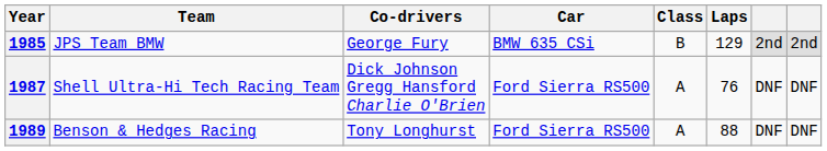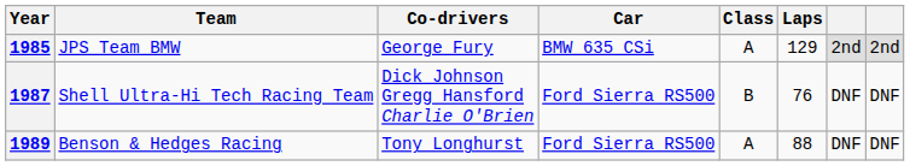1985 | Class: B -> A
1987 | Class: A -> B
